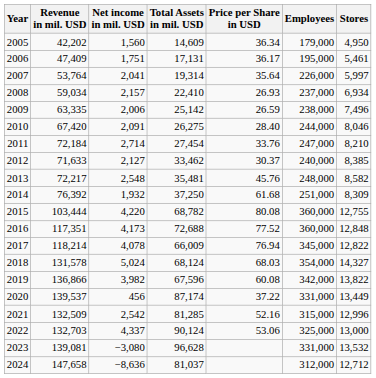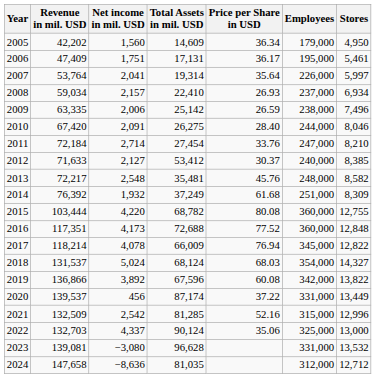2012 | Total Assets in mil. USD: 33,462 -> 53,412
2014 | Total Assets in mil. USD: 37,250 -> 37,249
2018 | Revenue in mil. USD: 131,578 -> 131,537
2019 | Net income in mil. USD: 3,982 -> 3,892
2022 | Price per Share in USD: 53.06 -> 35.06
2024 | Total Assets in mil. USD: 81,037 -> 81,035
